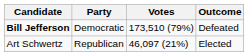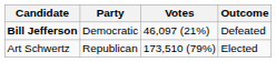Bill Jefferson | Votes: 173,510 (79%) -> 46,097 (21%)
Art Schwertz | Votes: 46,097 (21%) -> 173,510 (79%)
